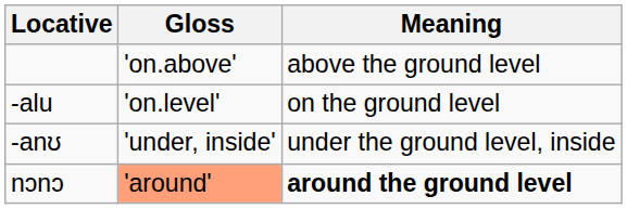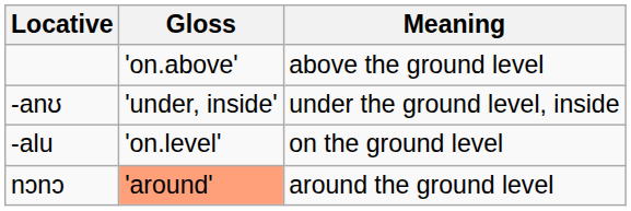rows swapped: -alu <-> -anʊ
nɔnɔ | Meaning: bold -> normal
